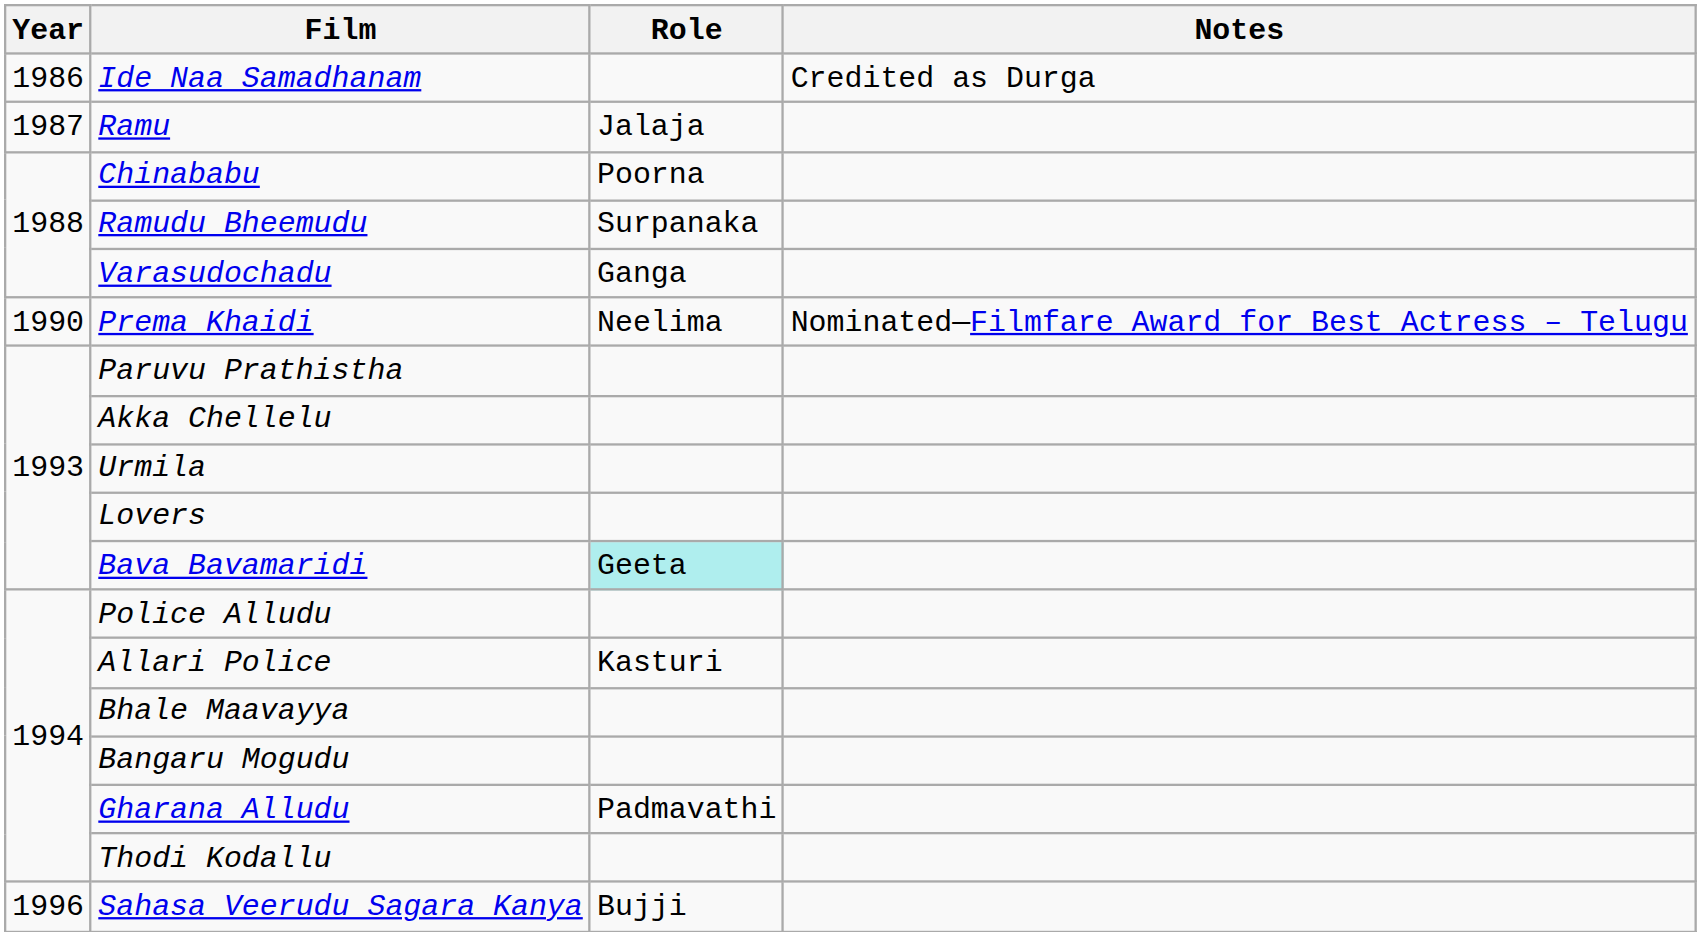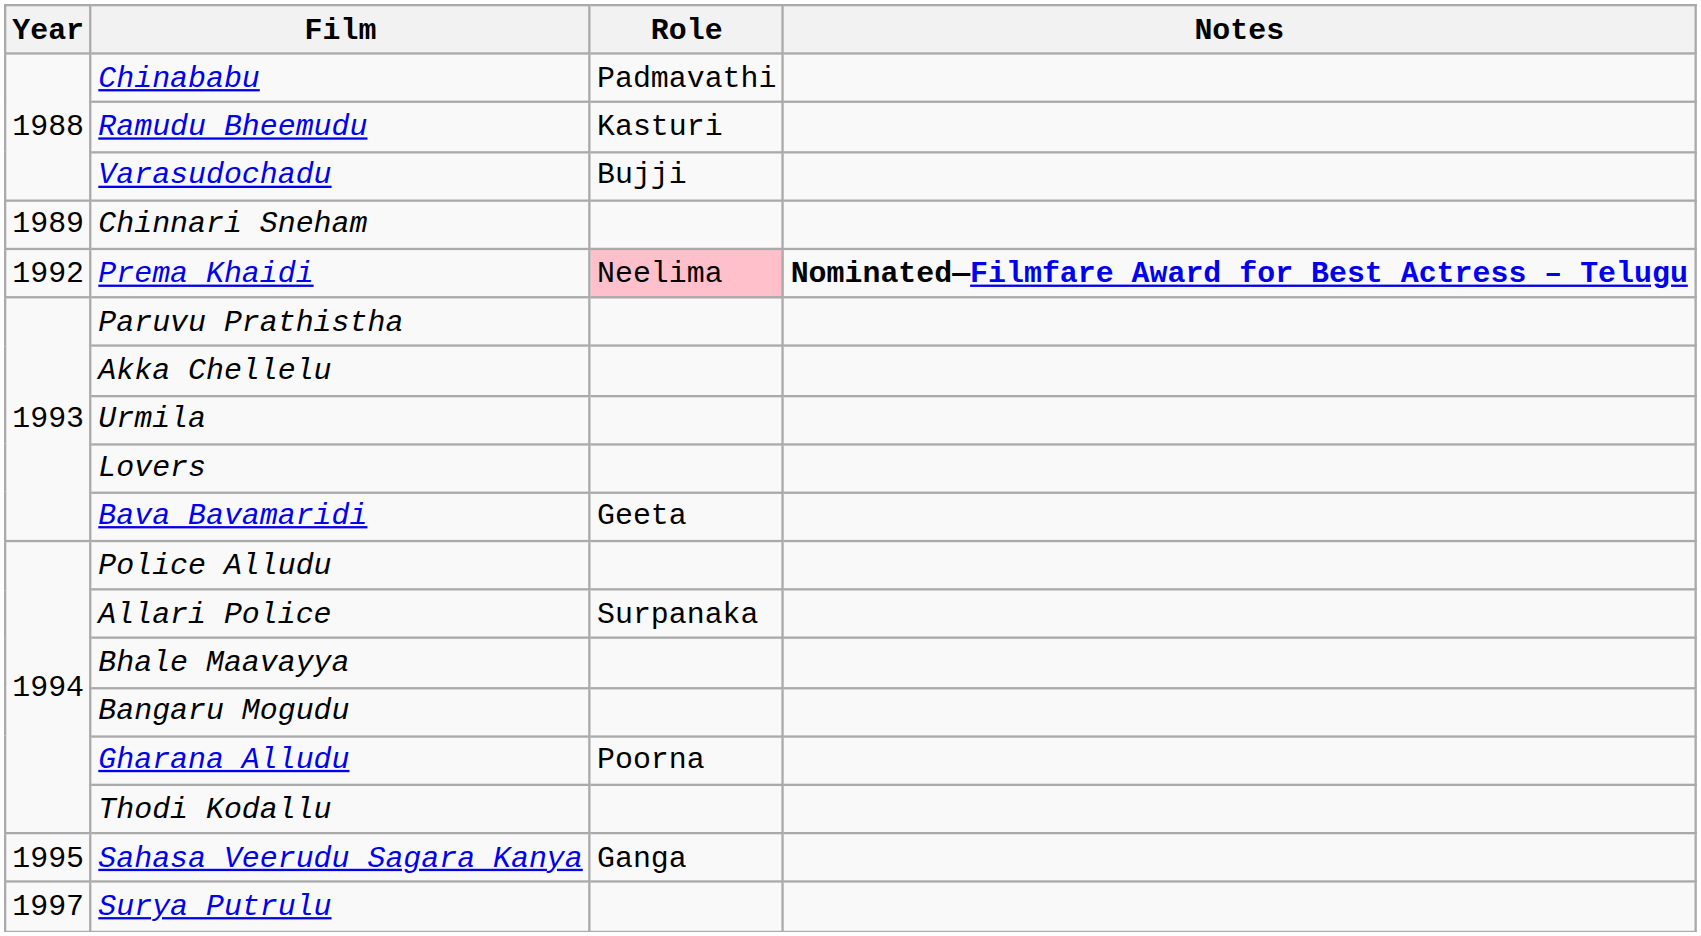- row: 1986 | Ide Naa Samadhanam | Credited as Durga
- row: 1987 | Ramu | Jalaja
Chinababu | Role: Poorna -> Padmavathi
Ramudu Bheemudu | Role: Surpanaka -> Kasturi
Varasudochadu | Role: Ganga -> Bujji
+ row: 1989 | Chinnari Sneham
Prema Khaidi | Year: 1990 -> 1992
Prema Khaidi | Role: no background -> pink background
Prema Khaidi | Notes: normal -> bold
Bava Bavamaridi | Role: paleturquoise background -> no background
Allari Police | Role: Kasturi -> Surpanaka
Gharana Alludu | Role: Padmavathi -> Poorna
Sahasa Veerudu Sagara Kanya | Year: 1996 -> 1995
Sahasa Veerudu Sagara Kanya | Role: Bujji -> Ganga
+ row: 1997 | Surya Putrulu
